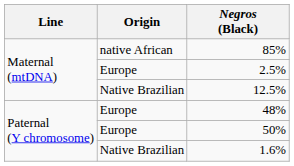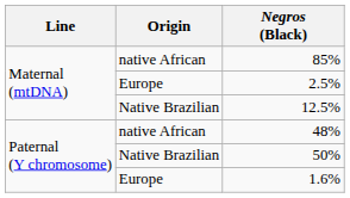48% | Origin: Europe -> native African
50% | Origin: Europe -> Native Brazilian
1.6% | Origin: Native Brazilian -> Europe
